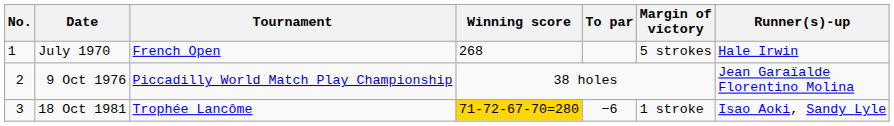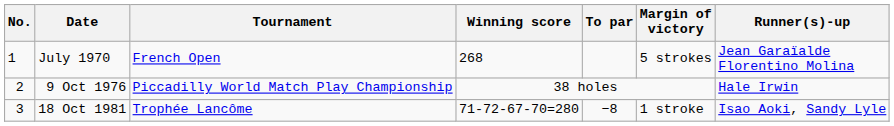July 1970 | Runner(s)-up: Hale Irwin -> Jean Garaïalde Florentino Molina
9 Oct 1976 | Runner(s)-up: Jean Garaïalde Florentino Molina -> Hale Irwin
18 Oct 1981 | Winning score: gold background -> no background
18 Oct 1981 | To par: −6 -> −8
